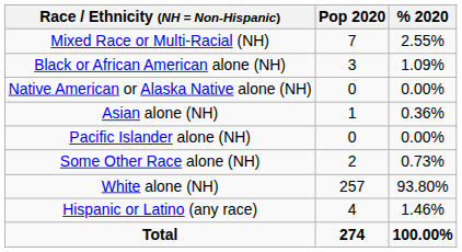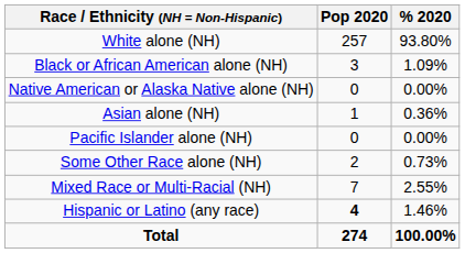rows swapped: White alone (NH) <-> Mixed Race or Multi-Racial (NH)
Hispanic or Latino (any race) | Pop 2020: normal -> bold
